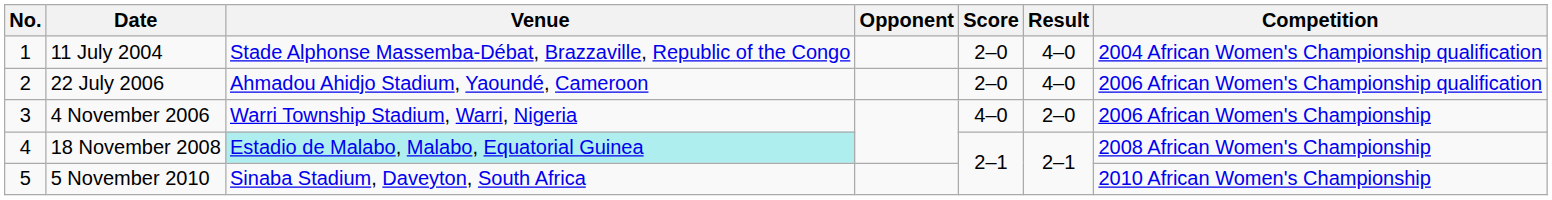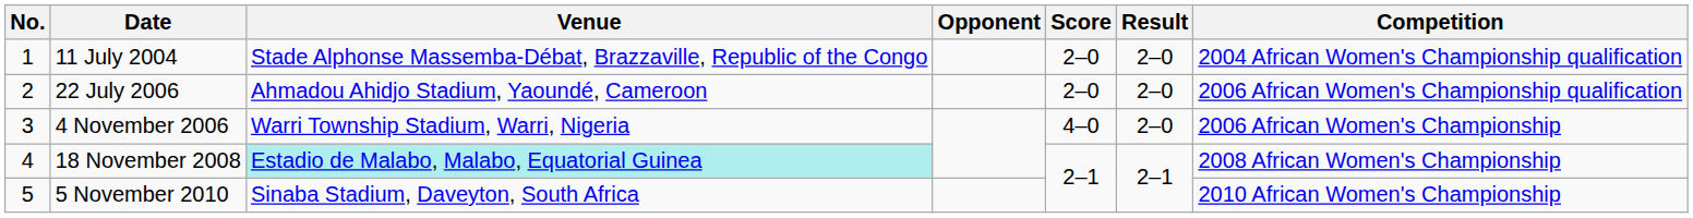11 July 2004 | Result: 4–0 -> 2–0
22 July 2006 | Result: 4–0 -> 2–0
